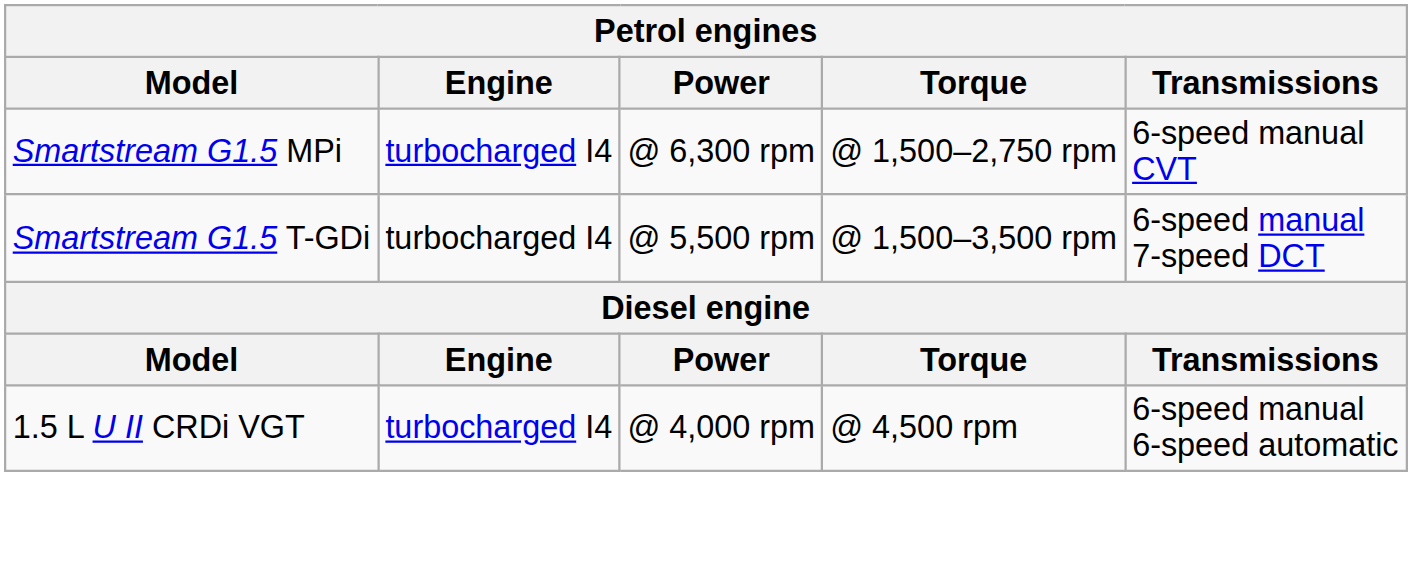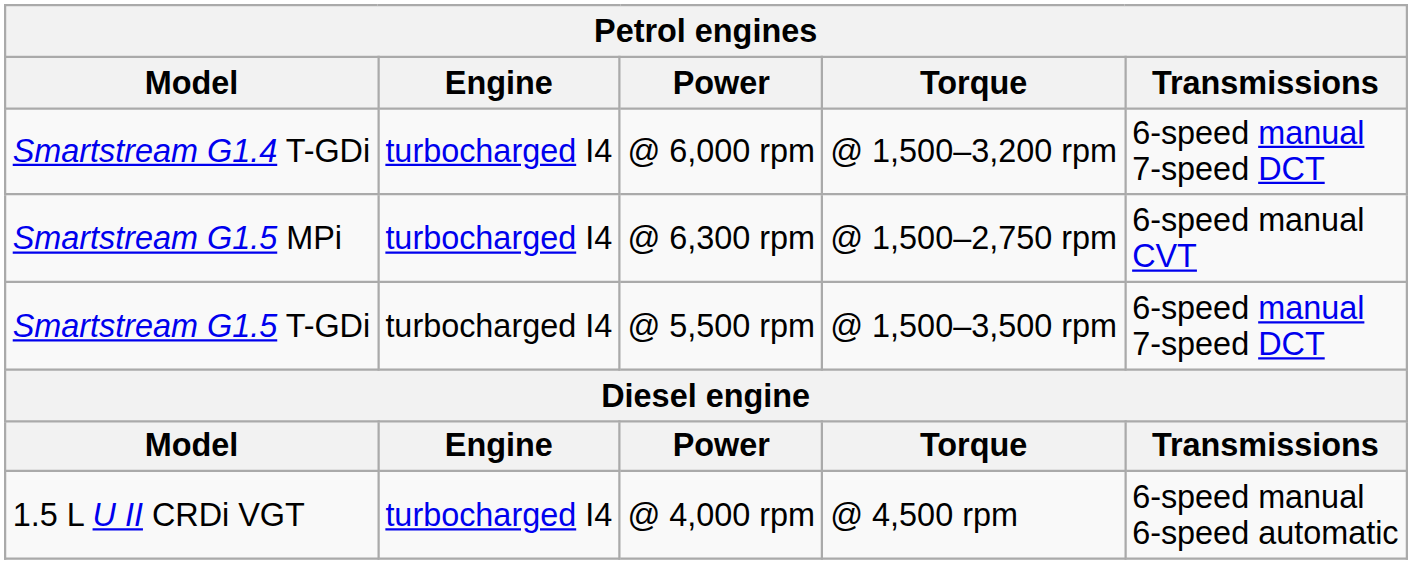+ row: Smartstream G1.4 T-GDi | turbocharged I4 | @ 6,000 rpm | @ 1,500–3,200 rpm | 6-speed manual 7-speed DCT
